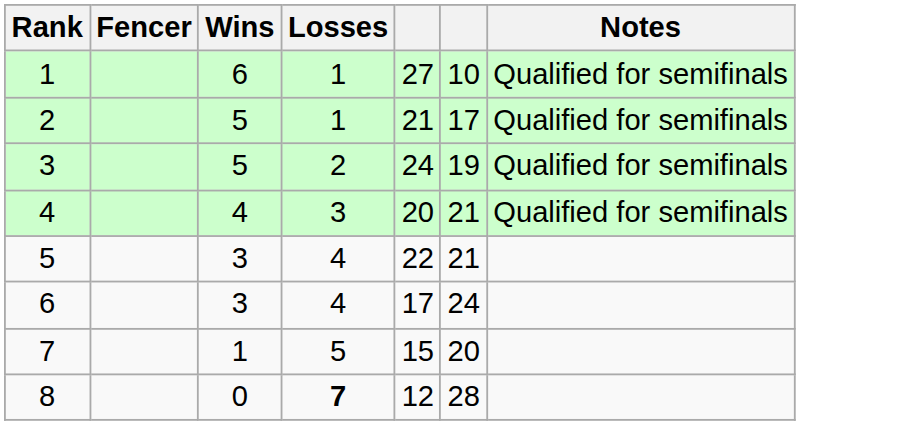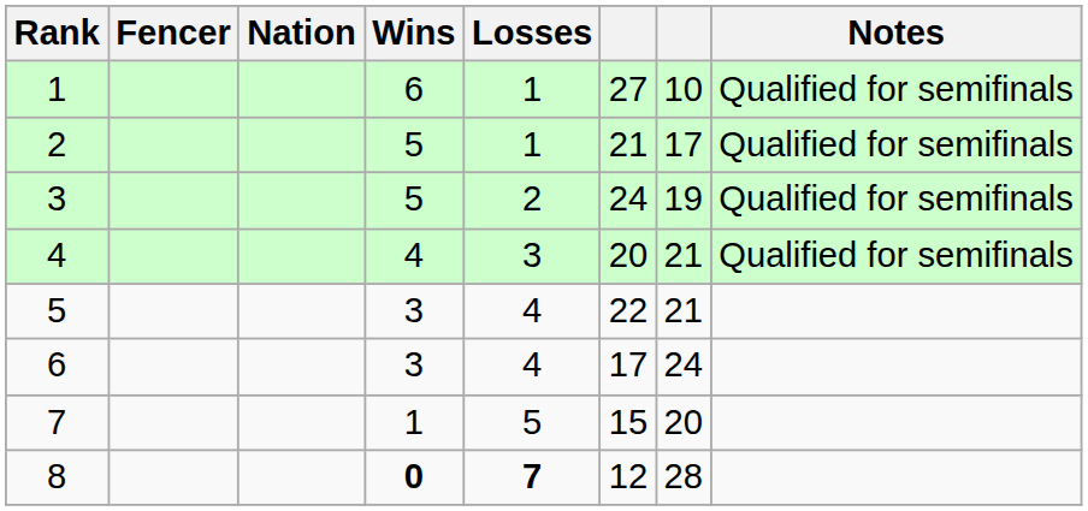+ column: Nation
8 | Wins: normal -> bold
